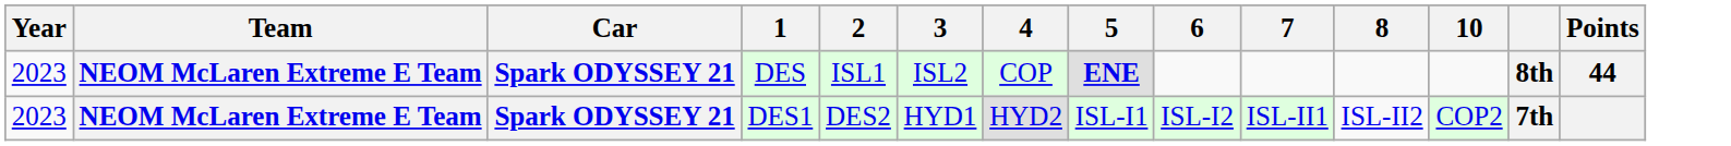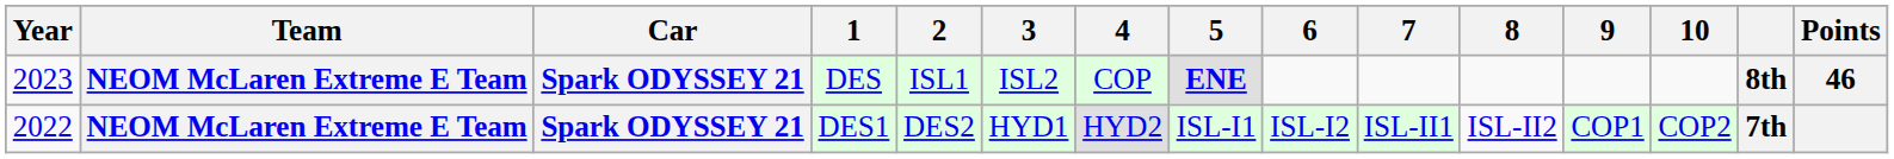+ column: 9 | COP1
DES | Points: 44 -> 46
DES1 | Year: 2023 -> 2022
